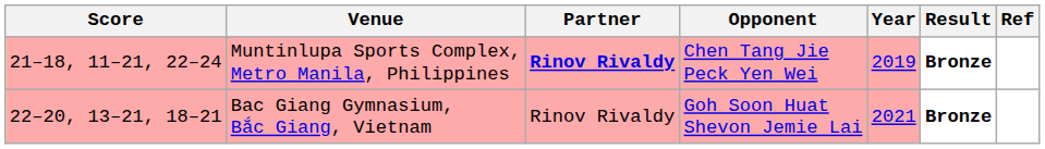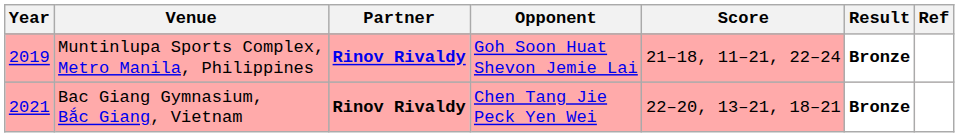columns swapped: Year <-> Score
Muntinlupa Sports Complex, Metro Manila, Philippines | Opponent: Chen Tang Jie Peck Yen Wei -> Goh Soon Huat Shevon Jemie Lai
Bac Giang Gymnasium, Bắc Giang, Vietnam | Partner: normal -> bold
Bac Giang Gymnasium, Bắc Giang, Vietnam | Opponent: Goh Soon Huat Shevon Jemie Lai -> Chen Tang Jie Peck Yen Wei
